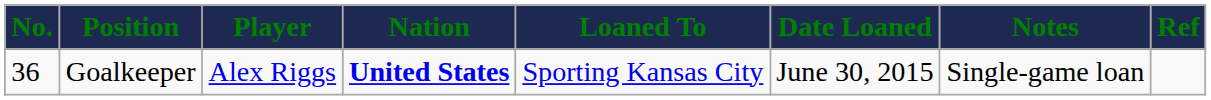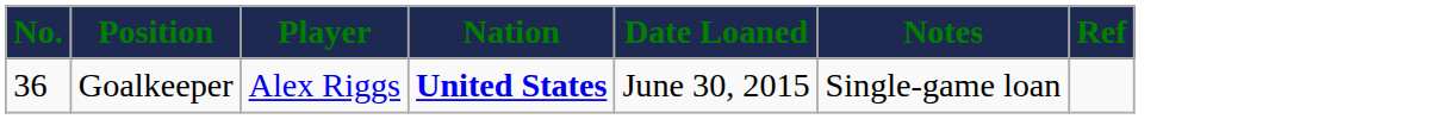- column: Loaned To | Sporting Kansas City
